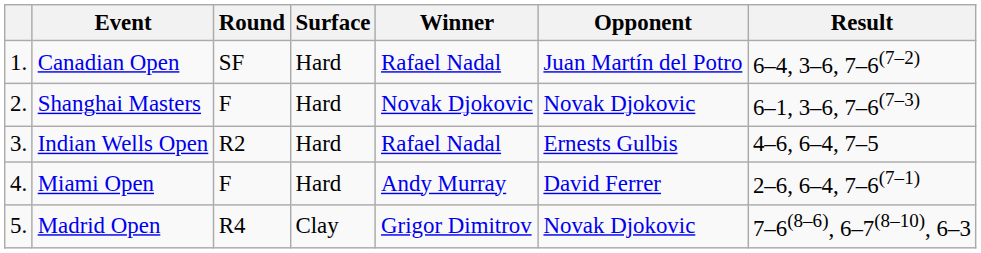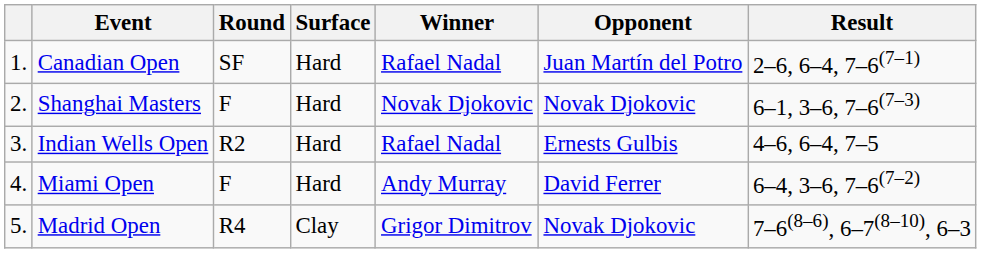Canadian Open | Result: 6–4, 3–6, 7–6(7–2) -> 2–6, 6–4, 7–6(7–1)
Miami Open | Result: 2–6, 6–4, 7–6(7–1) -> 6–4, 3–6, 7–6(7–2)
